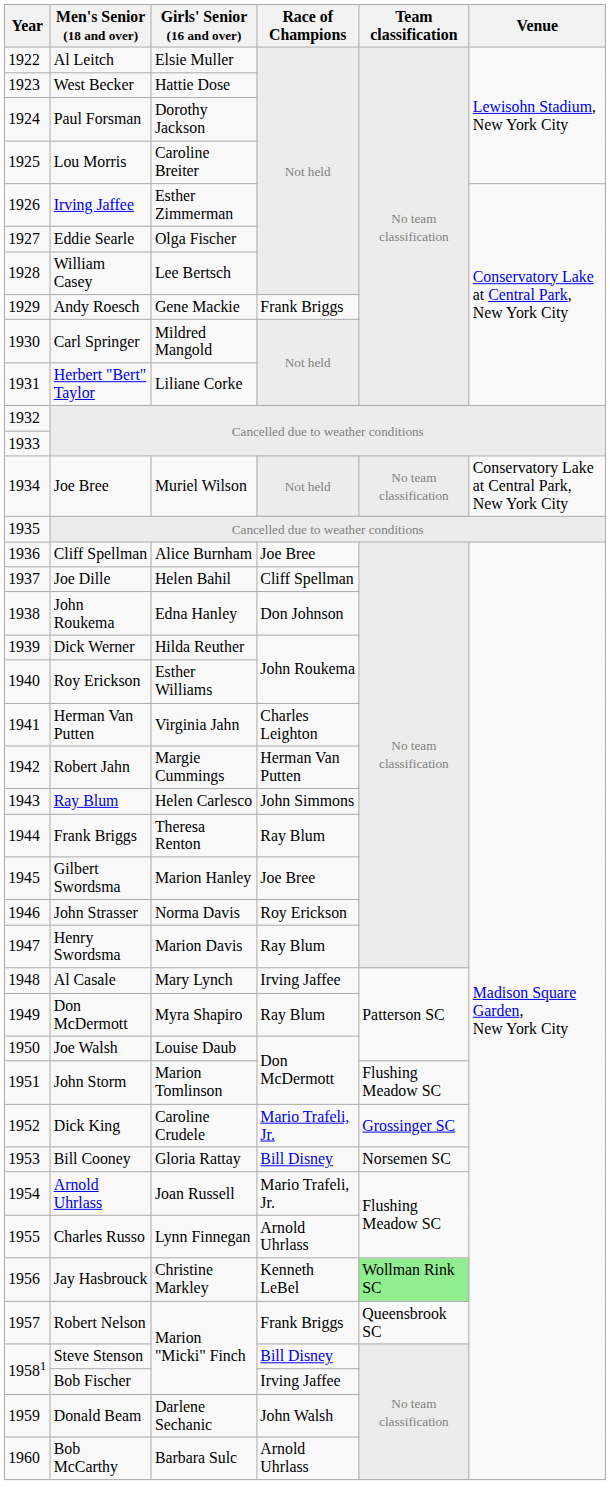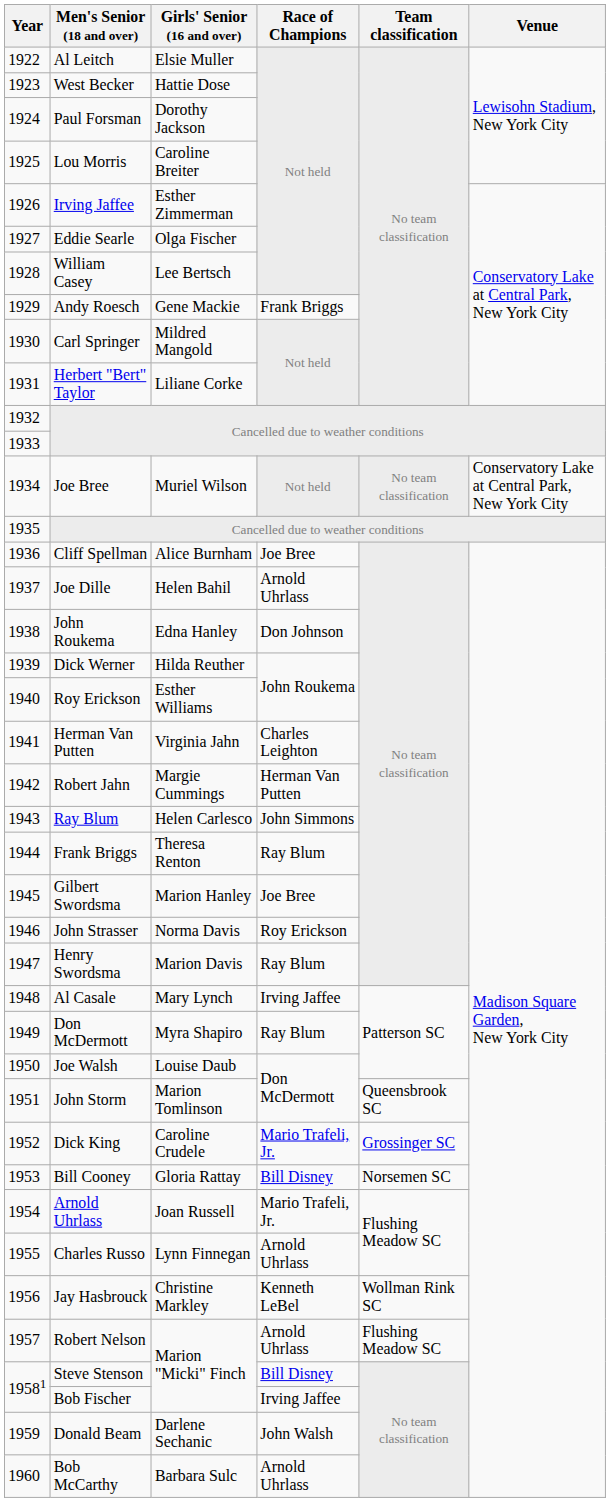Joe Dille | Race of Champions: Cliff Spellman -> Arnold Uhrlass
John Storm | Team classification: Flushing Meadow SC -> Queensbrook SC
Jay Hasbrouck | Team classification: lightgreen background -> no background
Robert Nelson | Race of Champions: Frank Briggs -> Arnold Uhrlass
Robert Nelson | Team classification: Queensbrook SC -> Flushing Meadow SC
